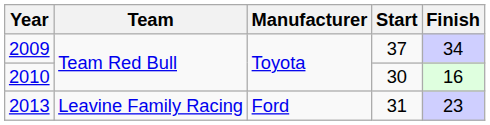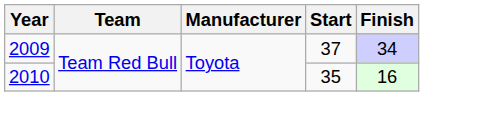2010 | Start: 30 -> 35
- row: 2013 | Leavine Family Racing | Ford | 31 | 23
